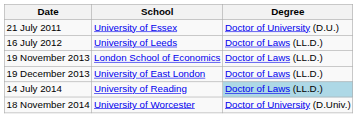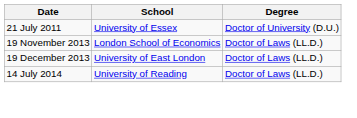- row: 16 July 2012 | University of Leeds | Doctor of Laws (LL.D.)
14 July 2014 | Degree: lightblue background -> no background
- row: 18 November 2014 | University of Worcester | Doctor of University (D.Univ.)
